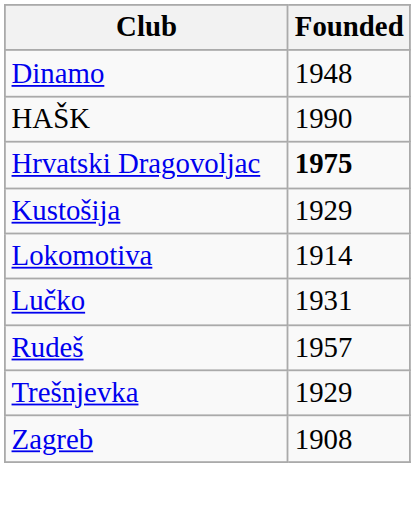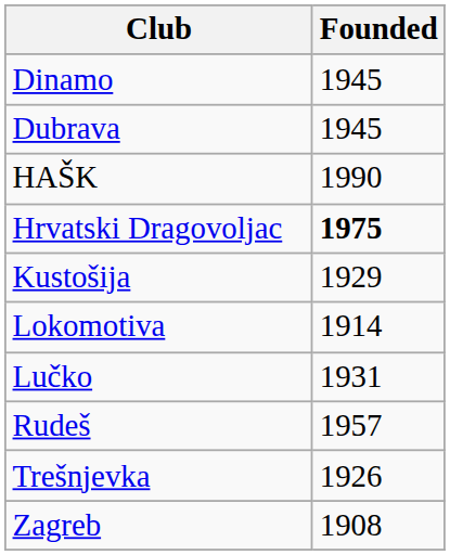Dinamo | Founded: 1948 -> 1945
+ row: Dubrava | 1945
Trešnjevka | Founded: 1929 -> 1926
